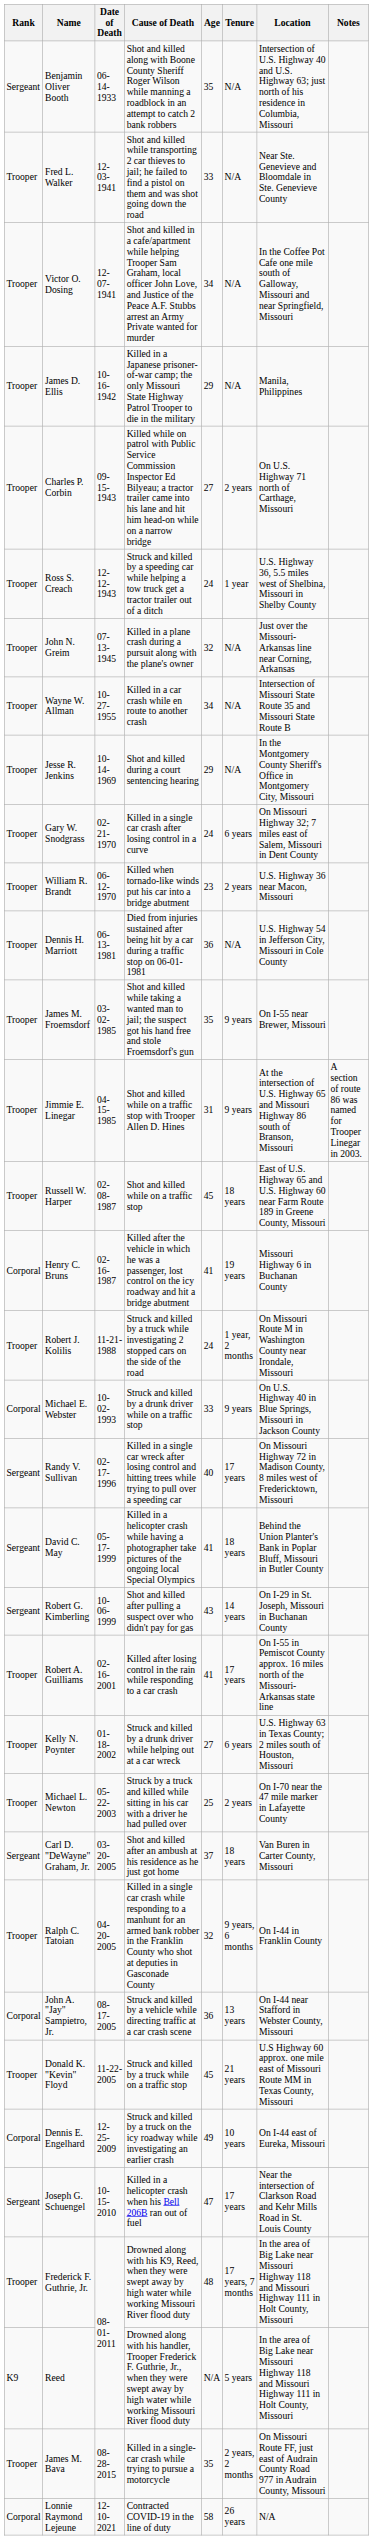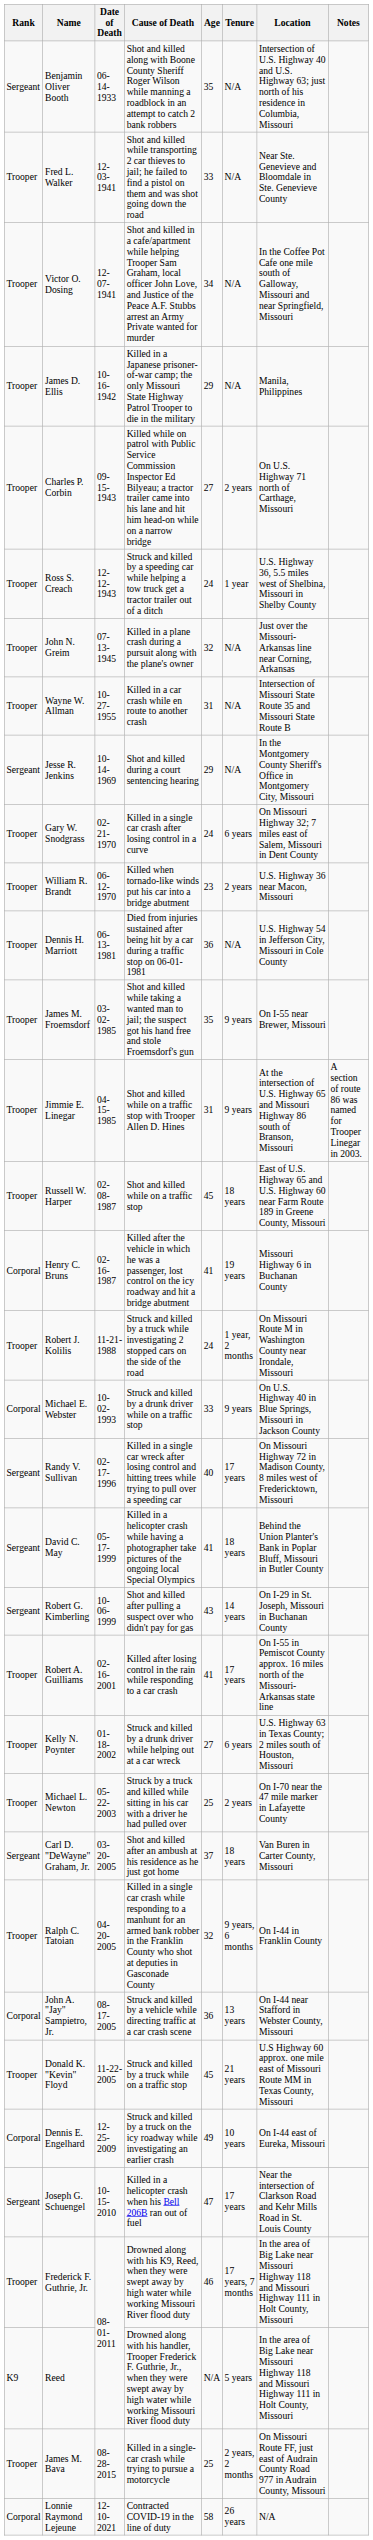Wayne W. Allman | Age: 34 -> 31
Jesse R. Jenkins | Rank: Trooper -> Sergeant
Frederick F. Guthrie, Jr. | Age: 48 -> 46
James M. Bava | Age: 35 -> 25
